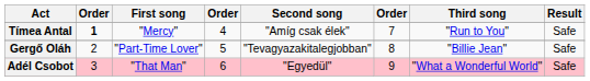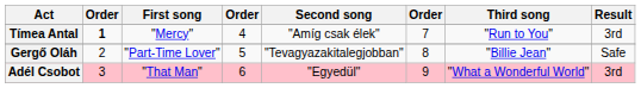Tímea Antal | Result: Safe -> 3rd
Adél Csobot | Result: Safe -> 3rd
